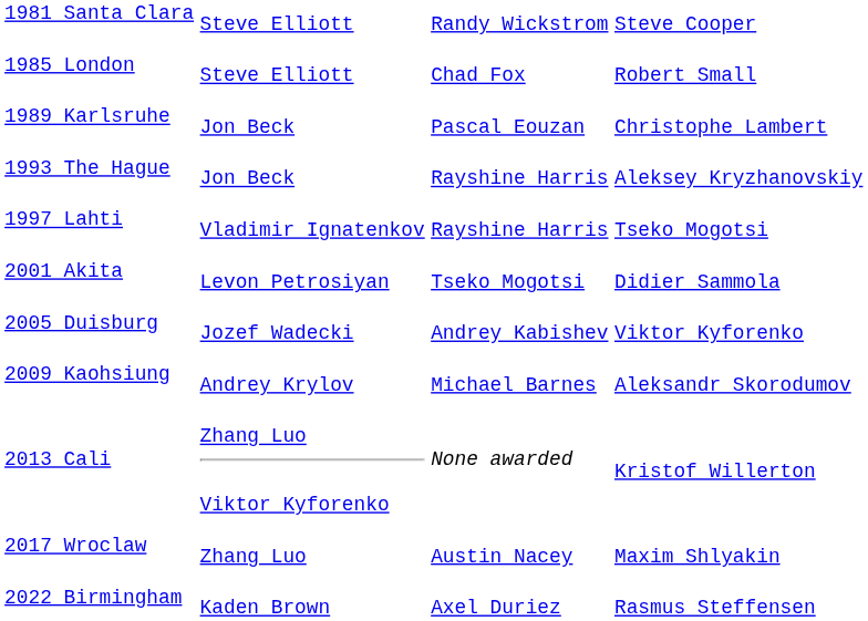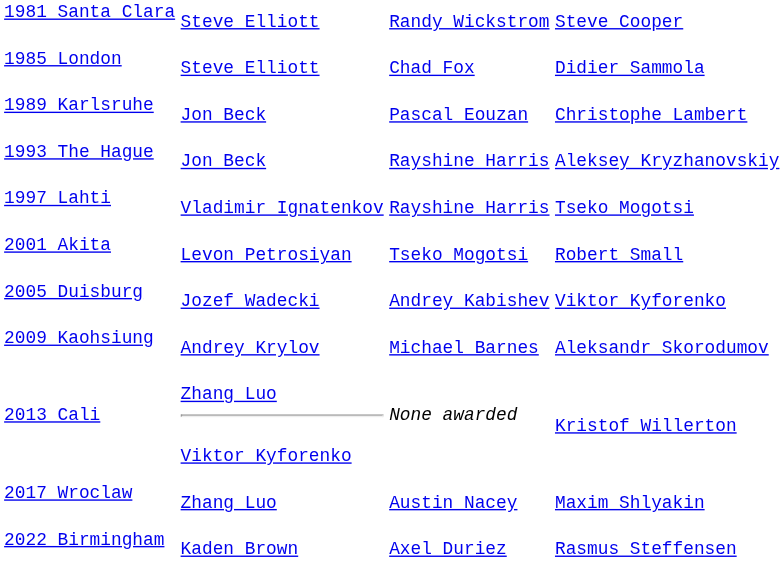1985 London | column 4: Robert Small -> Didier Sammola
2001 Akita | column 4: Didier Sammola -> Robert Small
